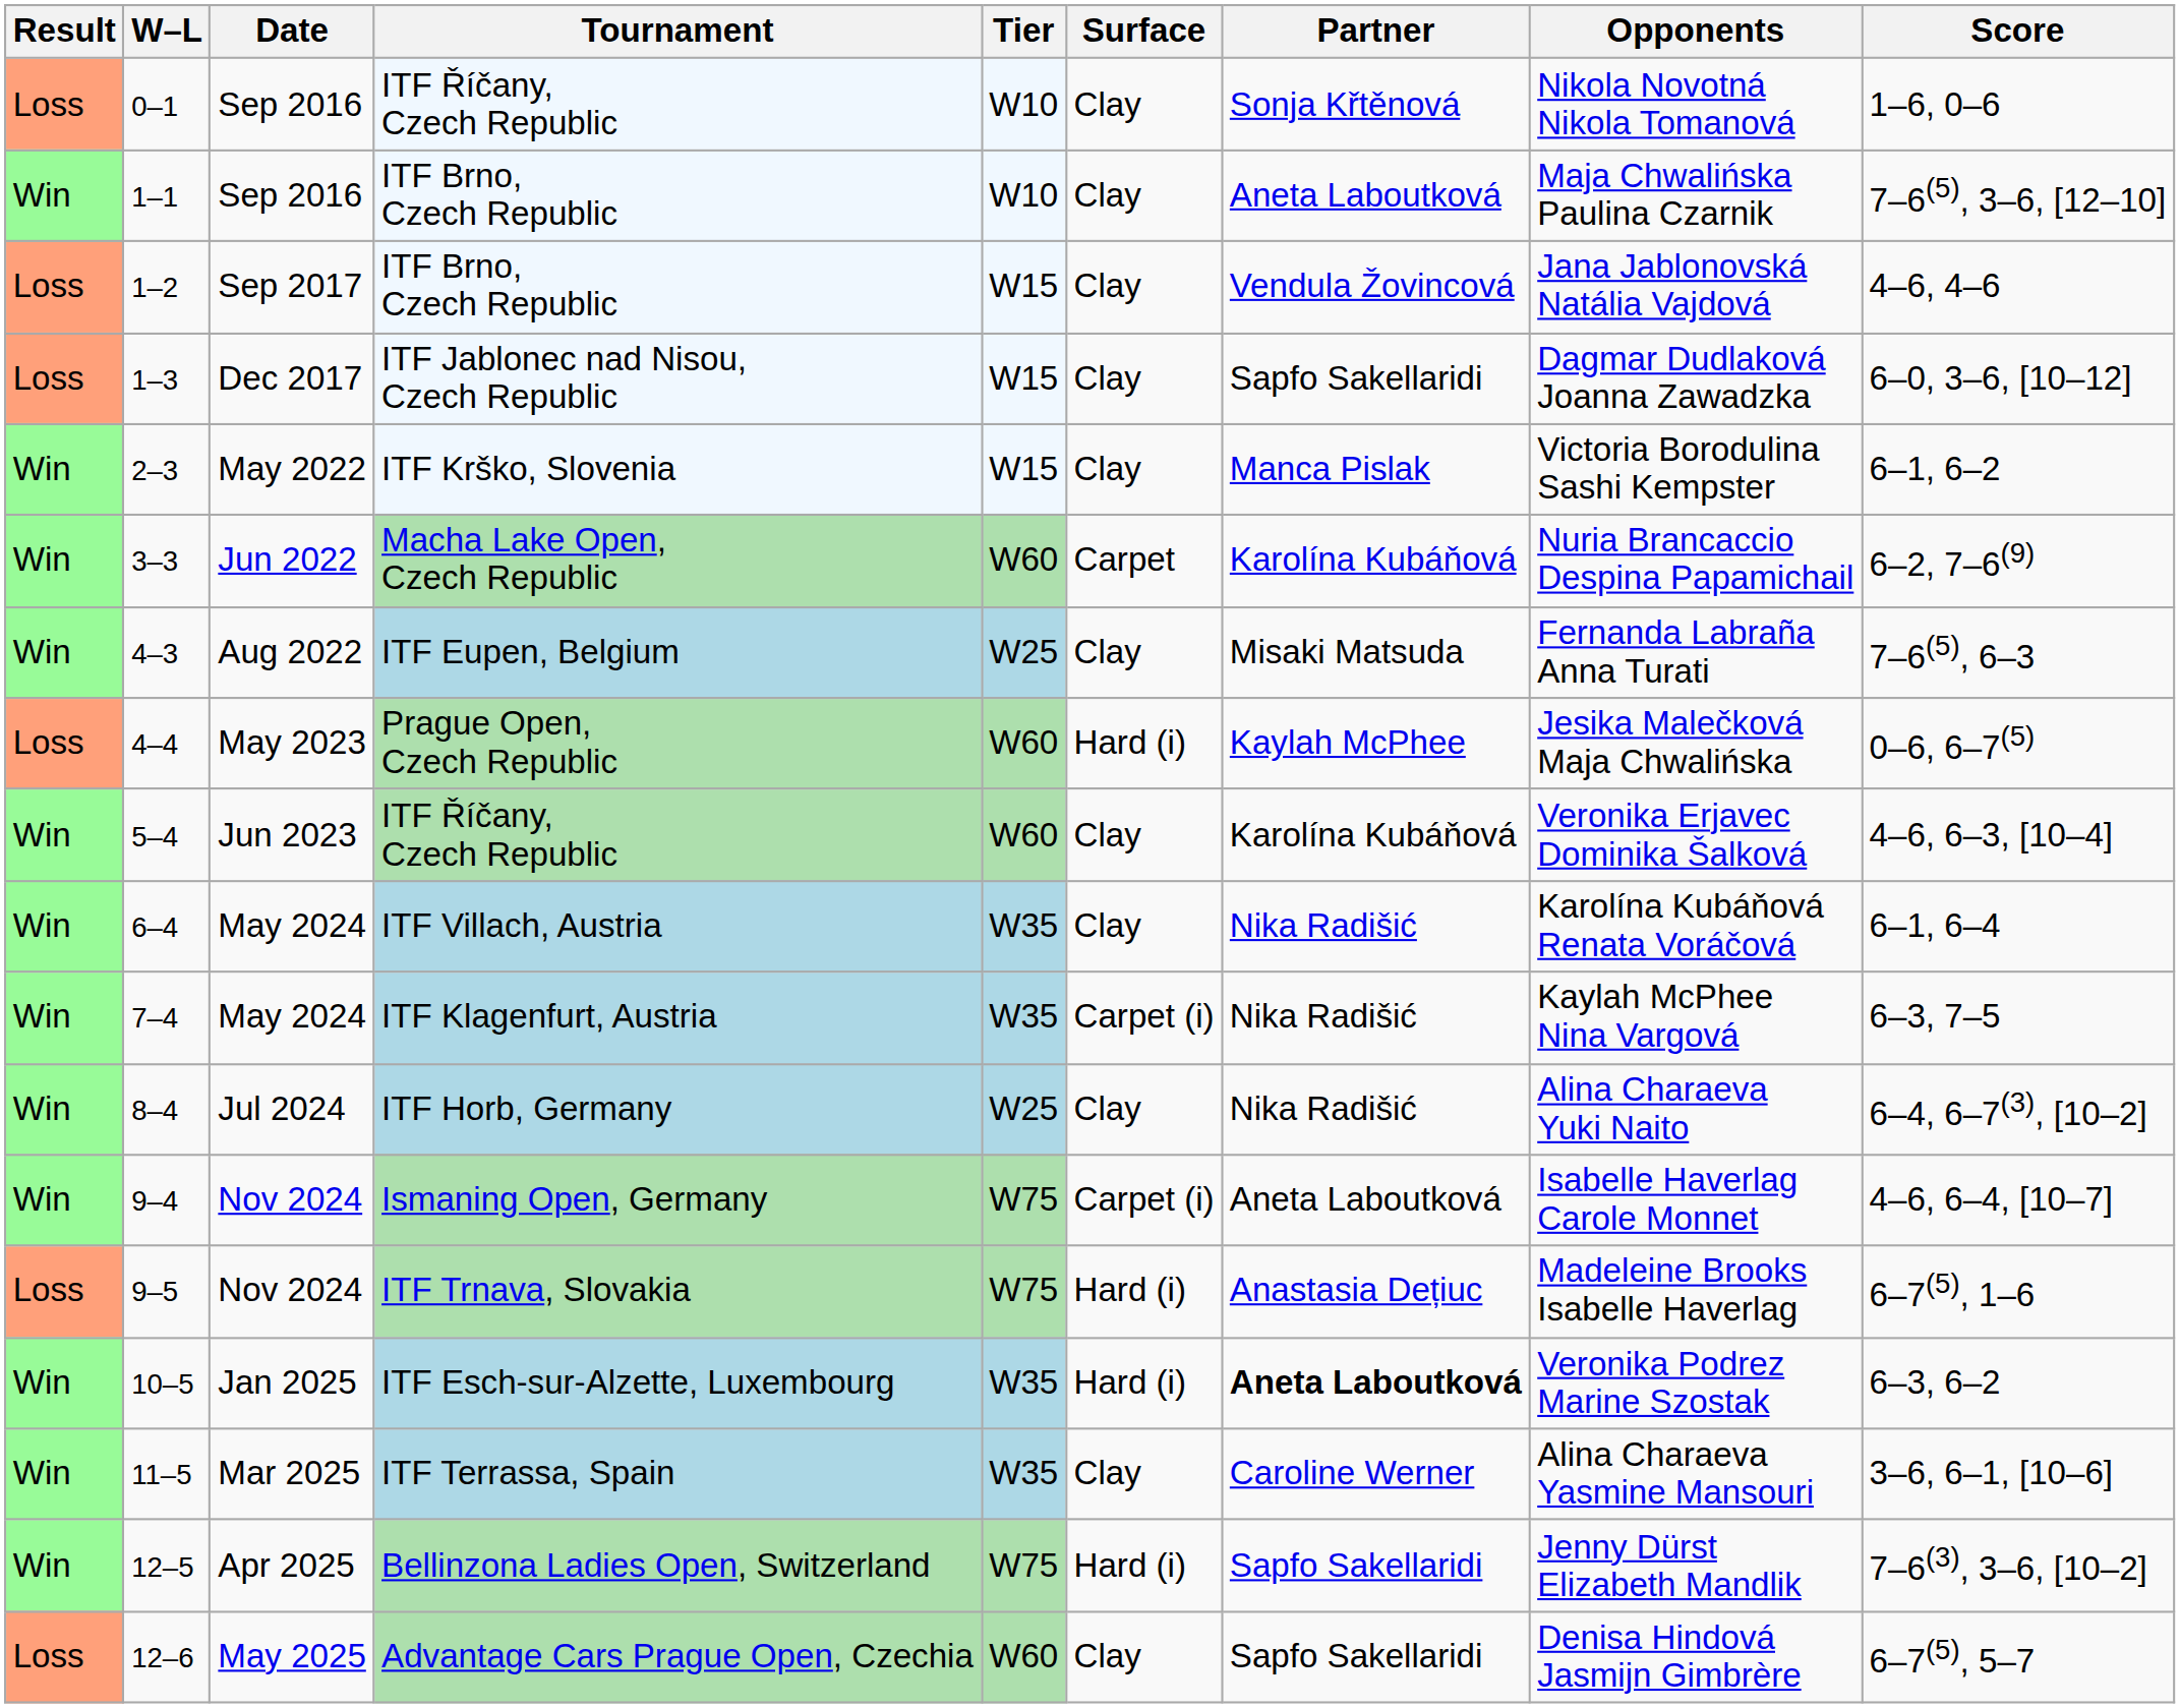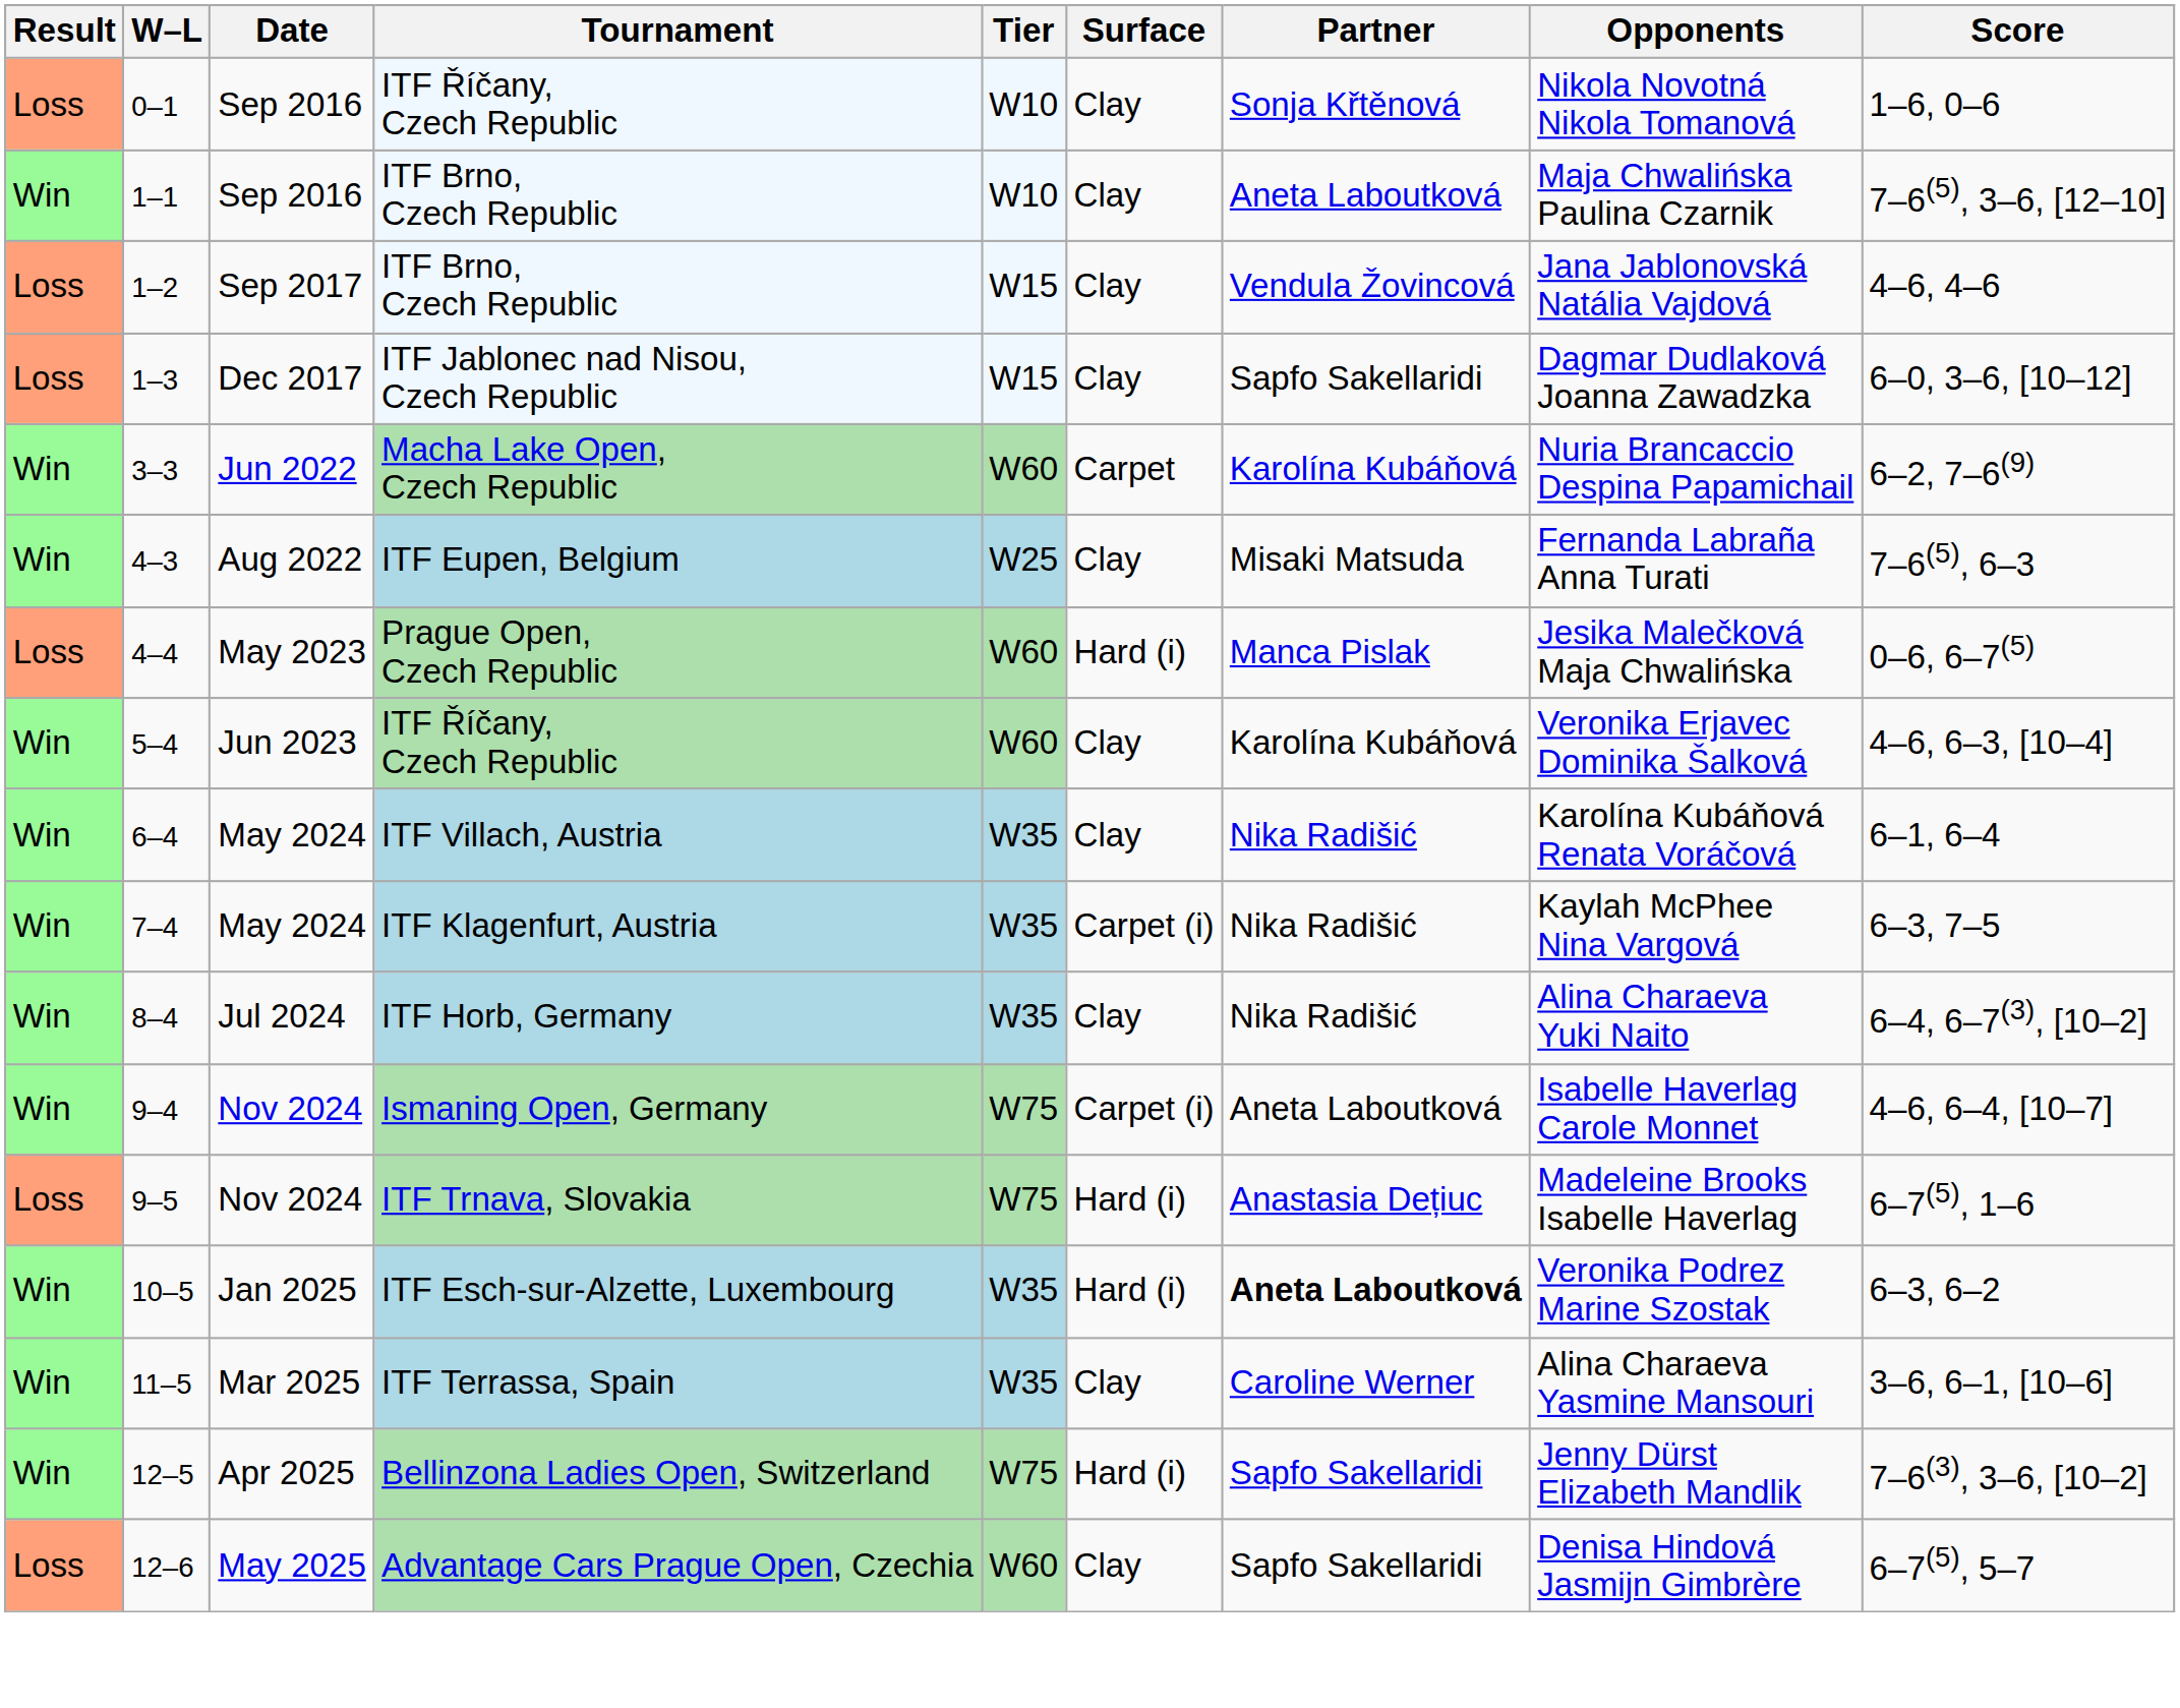- row: Win | 2–3 | May 2022 | ITF Krško, Slovenia | W15 | Clay | Manca Pislak | Victoria Borodulina Sashi Kempster | 6–1, 6–2
4–4 | Partner: Kaylah McPhee -> Manca Pislak
8–4 | Tier: W25 -> W35
